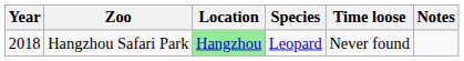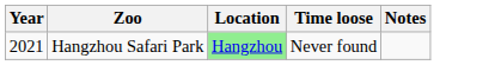- column: Species | Leopard
Hangzhou Safari Park | Year: 2018 -> 2021
